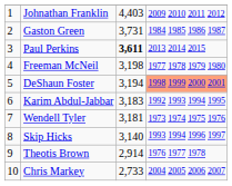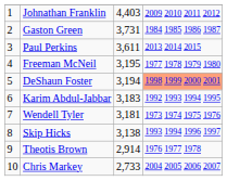Paul Perkins | column 3: bold -> normal
Freeman McNeil | column 3: 3,198 -> 3,195
Skip Hicks | column 3: 3,140 -> 3,138
